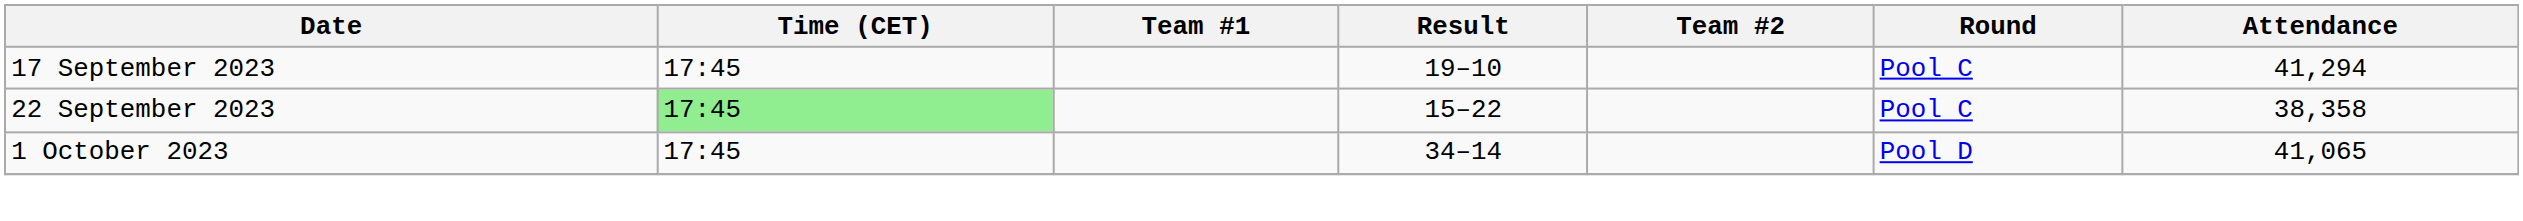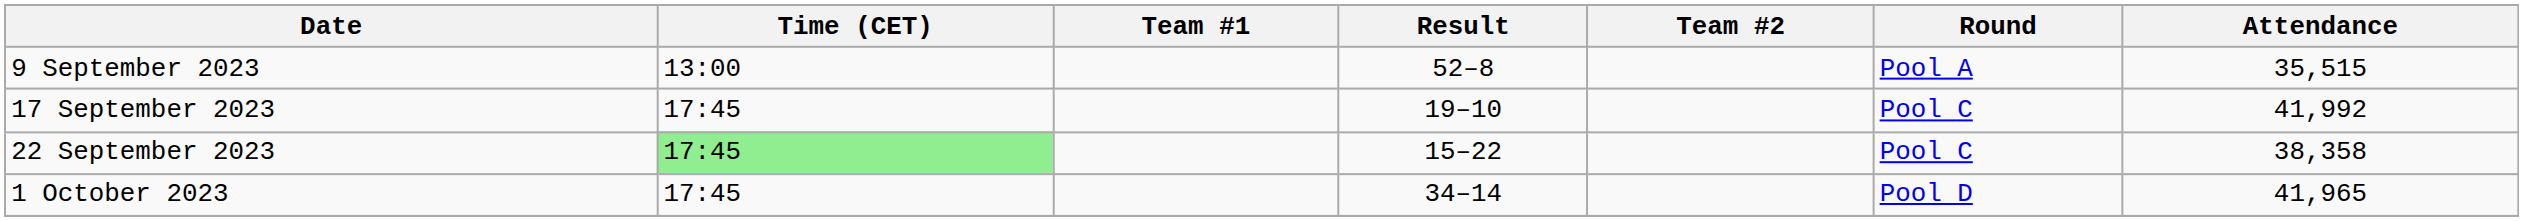+ row: 9 September 2023 | 13:00 | 52–8 | Pool A | 35,515
17 September 2023 | Attendance: 41,294 -> 41,992
1 October 2023 | Attendance: 41,065 -> 41,965
